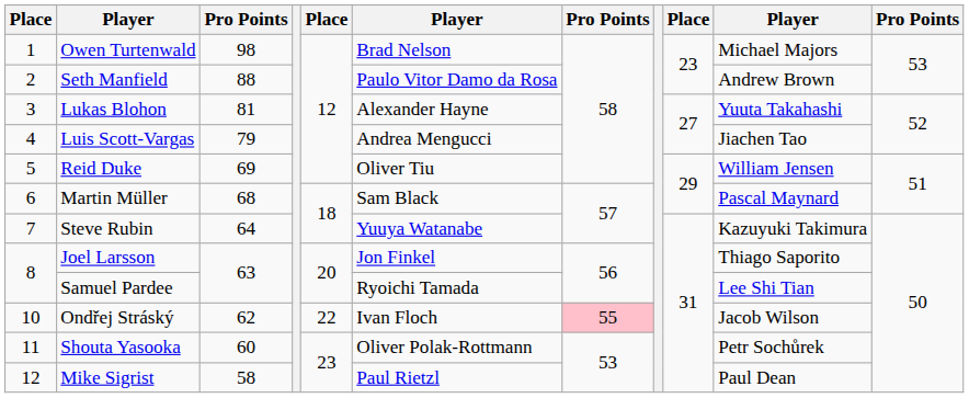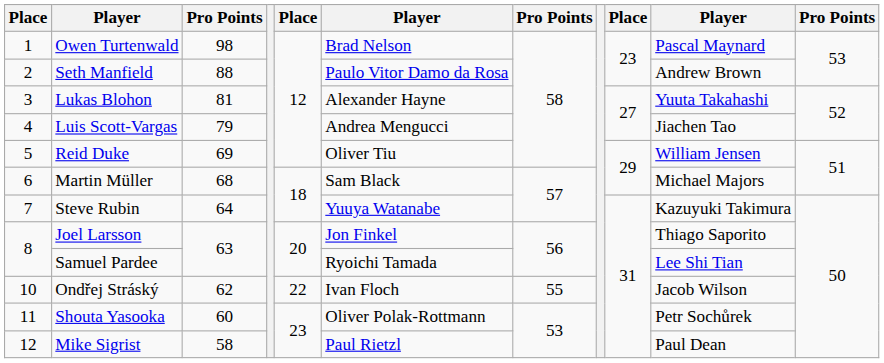Owen Turtenwald | column 10: Michael Majors -> Pascal Maynard
Martin Müller | column 10: Pascal Maynard -> Michael Majors
Ondřej Stráský | column 7: pink background -> no background
